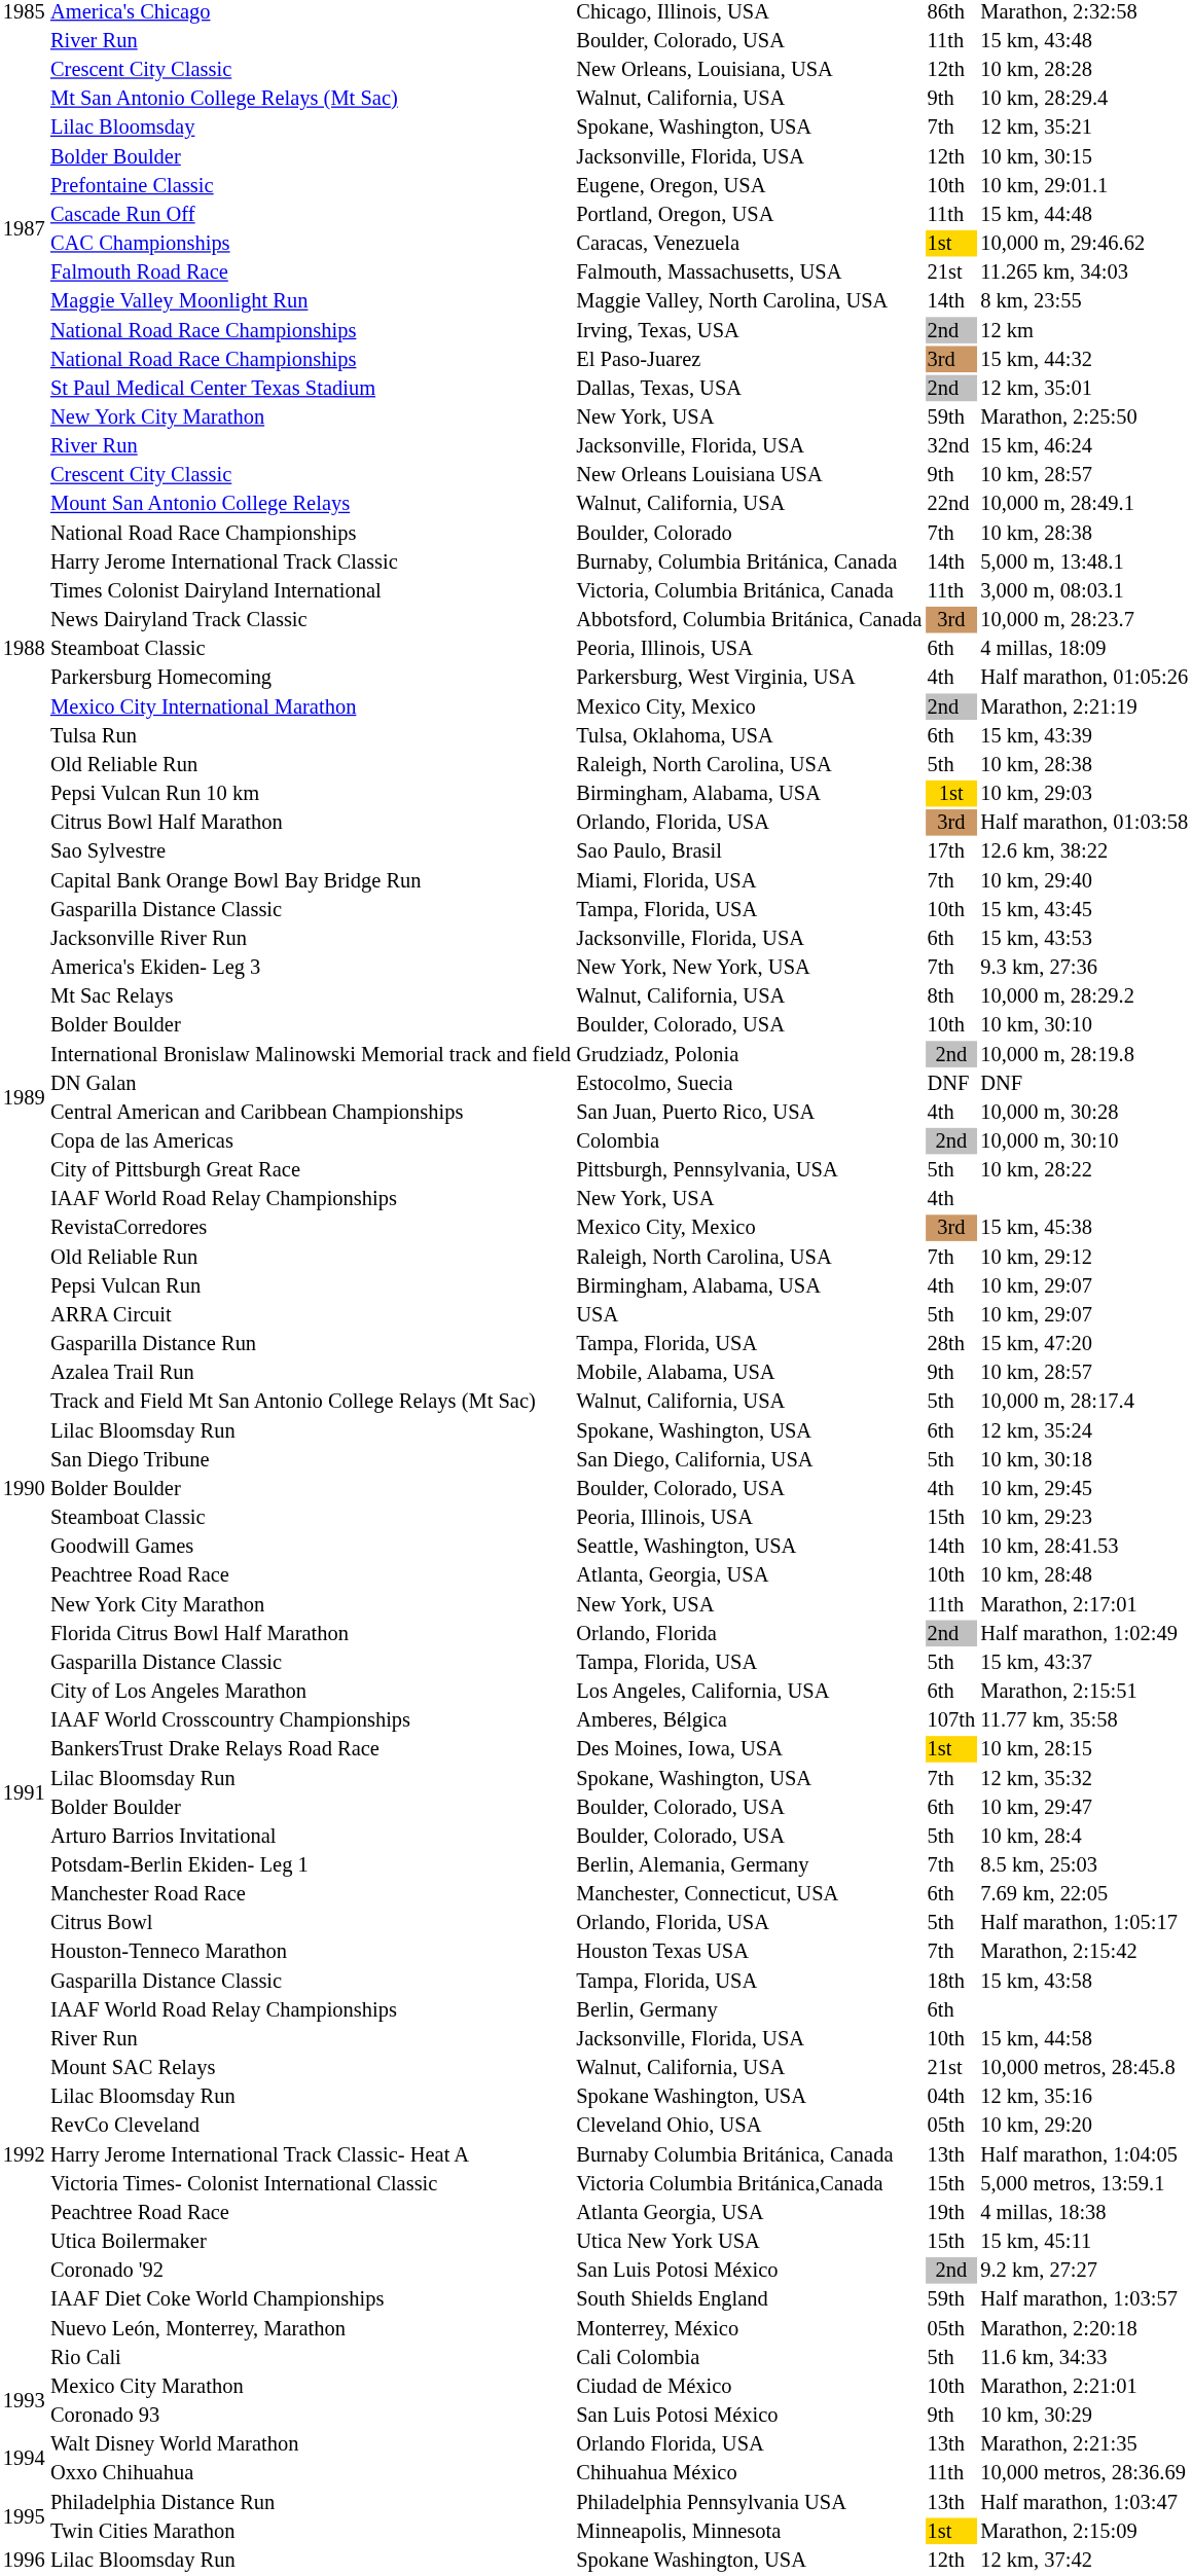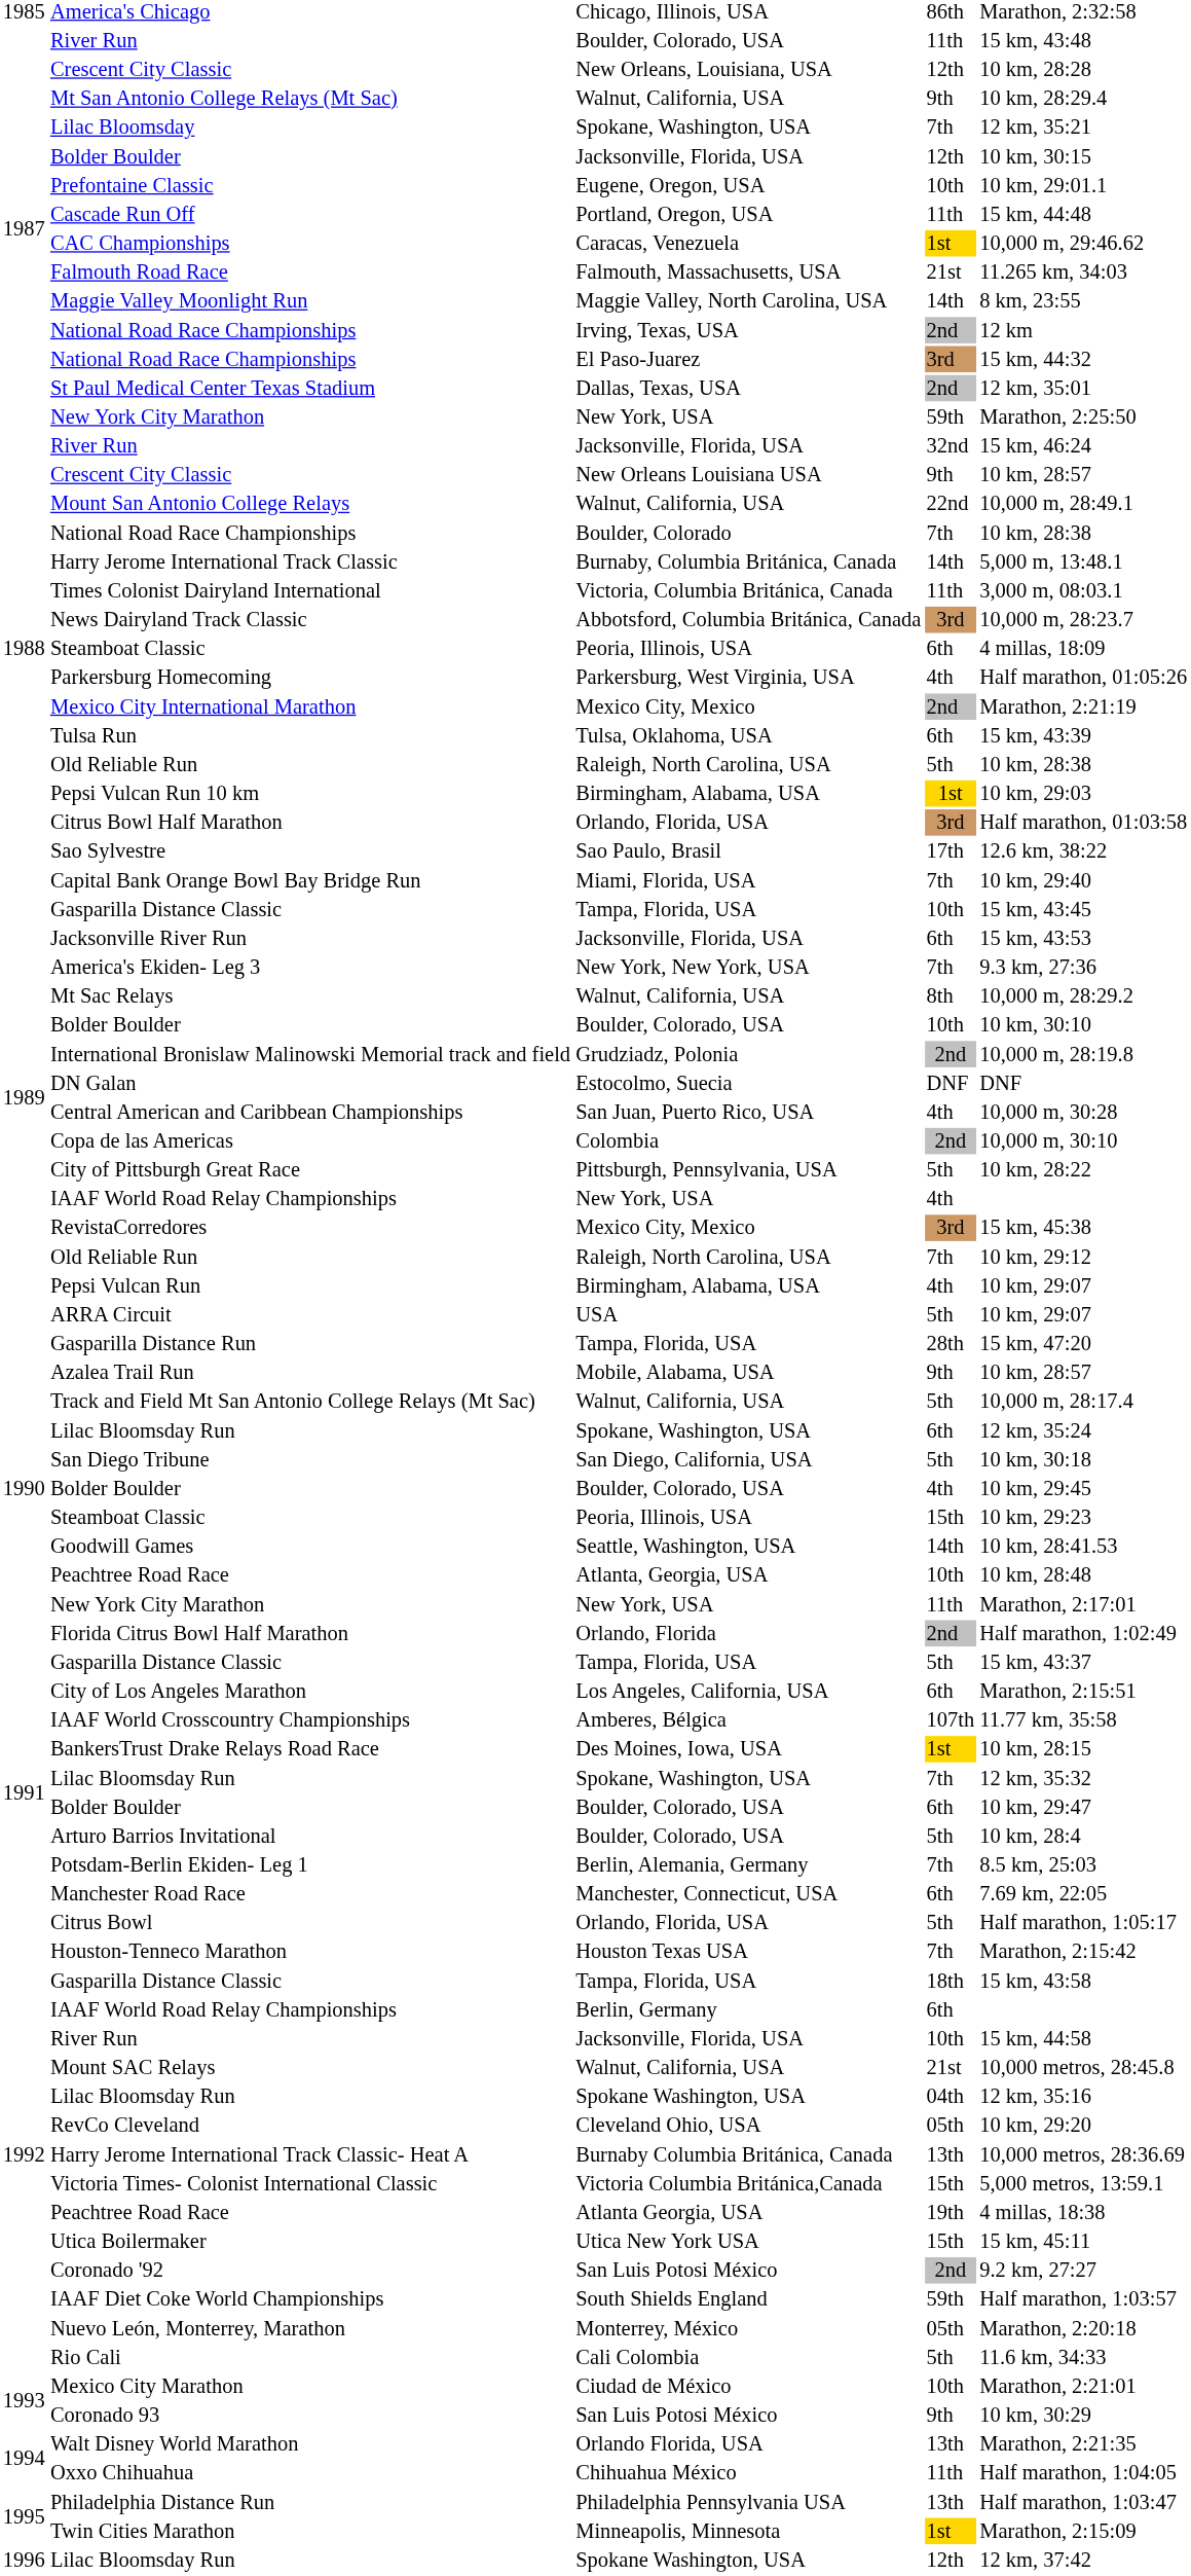Harry Jerome International Track Classic- Heat A | column 5: Half marathon, 1:04:05 -> 10,000 metros, 28:36.69
Oxxo Chihuahua | column 5: 10,000 metros, 28:36.69 -> Half marathon, 1:04:05
